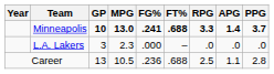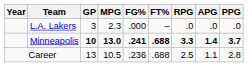rows swapped: Minneapolis <-> L.A. Lakers
